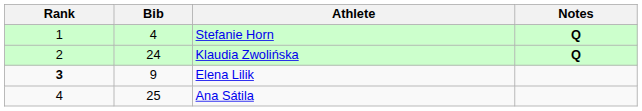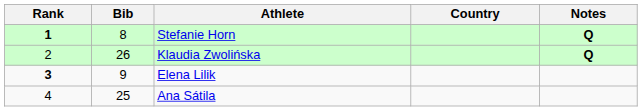+ column: Country
Stefanie Horn | Rank: normal -> bold
Stefanie Horn | Bib: 4 -> 8
Klaudia Zwolińska | Bib: 24 -> 26
